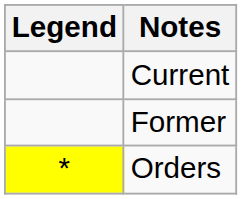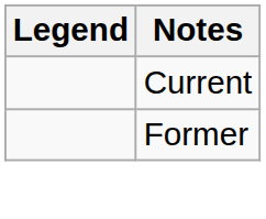- row: * | Orders
